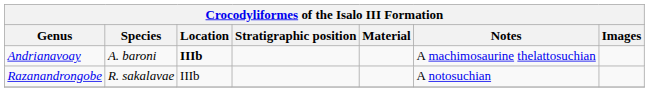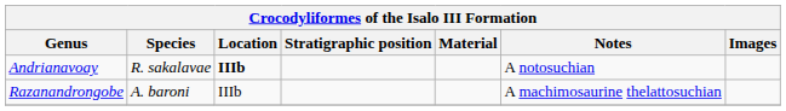Andrianavoay | Species: A. baroni -> R. sakalavae
Andrianavoay | Notes: A machimosaurine thelattosuchian -> A notosuchian
Razanandrongobe | Species: R. sakalavae -> A. baroni
Razanandrongobe | Notes: A notosuchian -> A machimosaurine thelattosuchian
